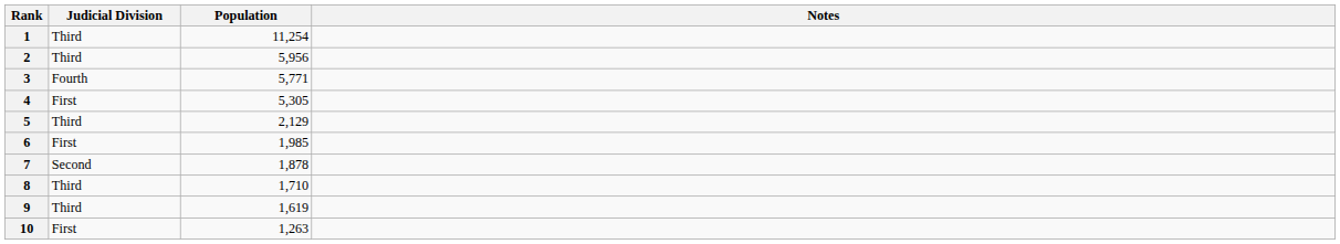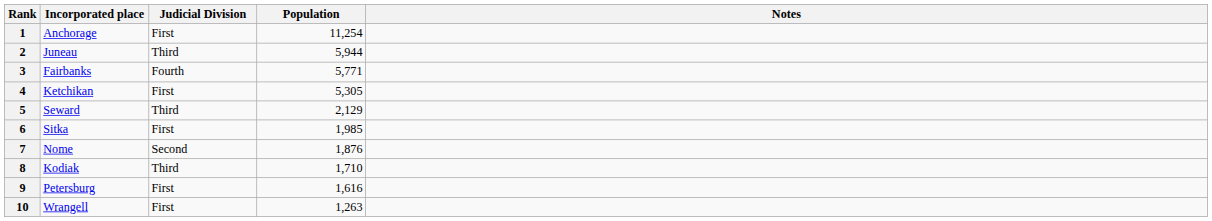+ column: Incorporated place | Anchorage | Juneau | Fairbanks | Ketchikan | Seward | Sitka | Nome | Kodiak | Petersburg | Wrangell
1 | Judicial Division: Third -> First
2 | Population: 5,956 -> 5,944
7 | Population: 1,878 -> 1,876
9 | Judicial Division: Third -> First
9 | Population: 1,619 -> 1,616
